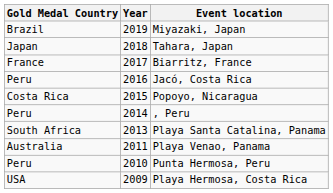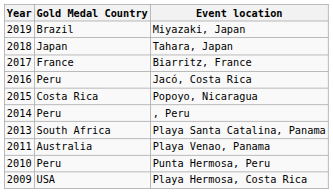columns swapped: Year <-> Gold Medal Country
